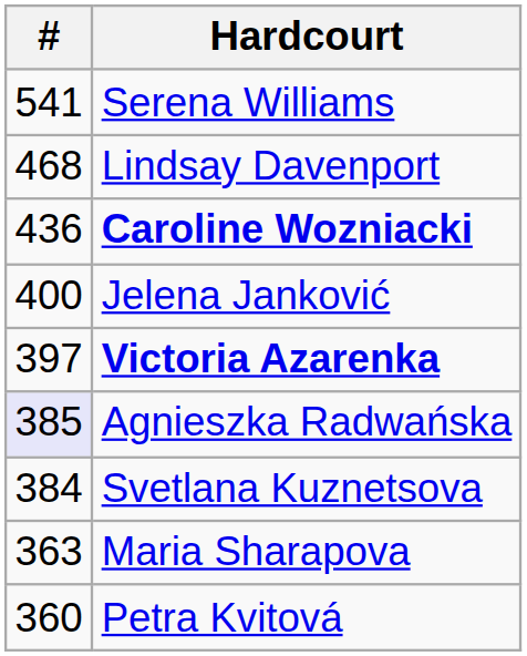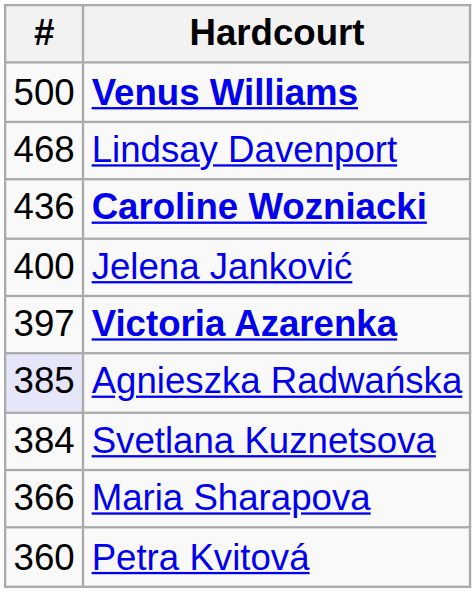- row: 541 | Serena Williams
+ row: 500 | Venus Williams
Maria Sharapova | #: 363 -> 366
